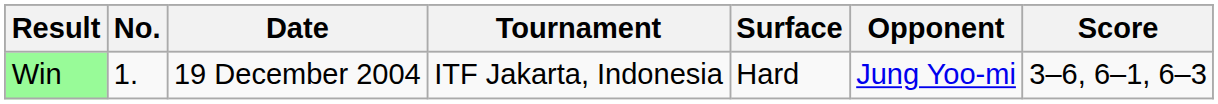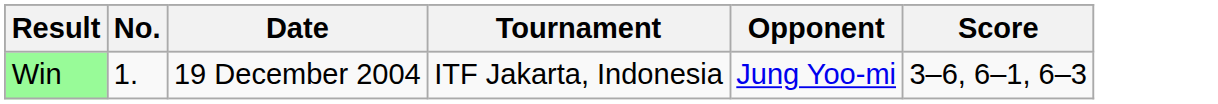- column: Surface | Hard
